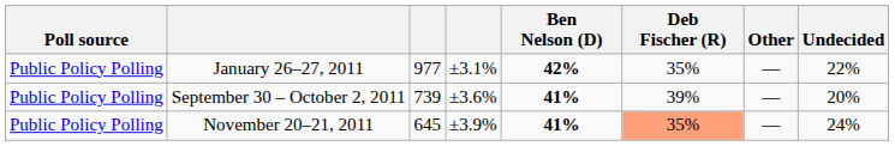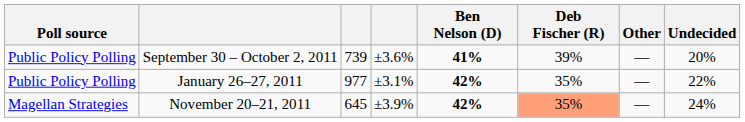rows swapped: January 26–27, 2011 <-> September 30 – October 2, 2011
November 20–21, 2011 | Poll source: Public Policy Polling -> Magellan Strategies
November 20–21, 2011 | Ben Nelson (D): 41% -> 42%
